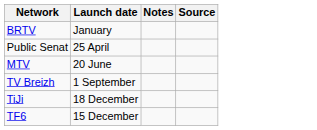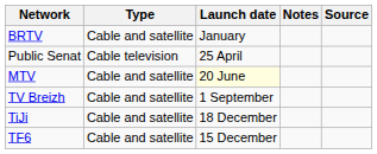+ column: Type | Cable and satellite | Cable television | Cable and satellite | Cable and satellite | Cable and satellite | Cable and satellite
MTV | Launch date: no background -> lightyellow background
